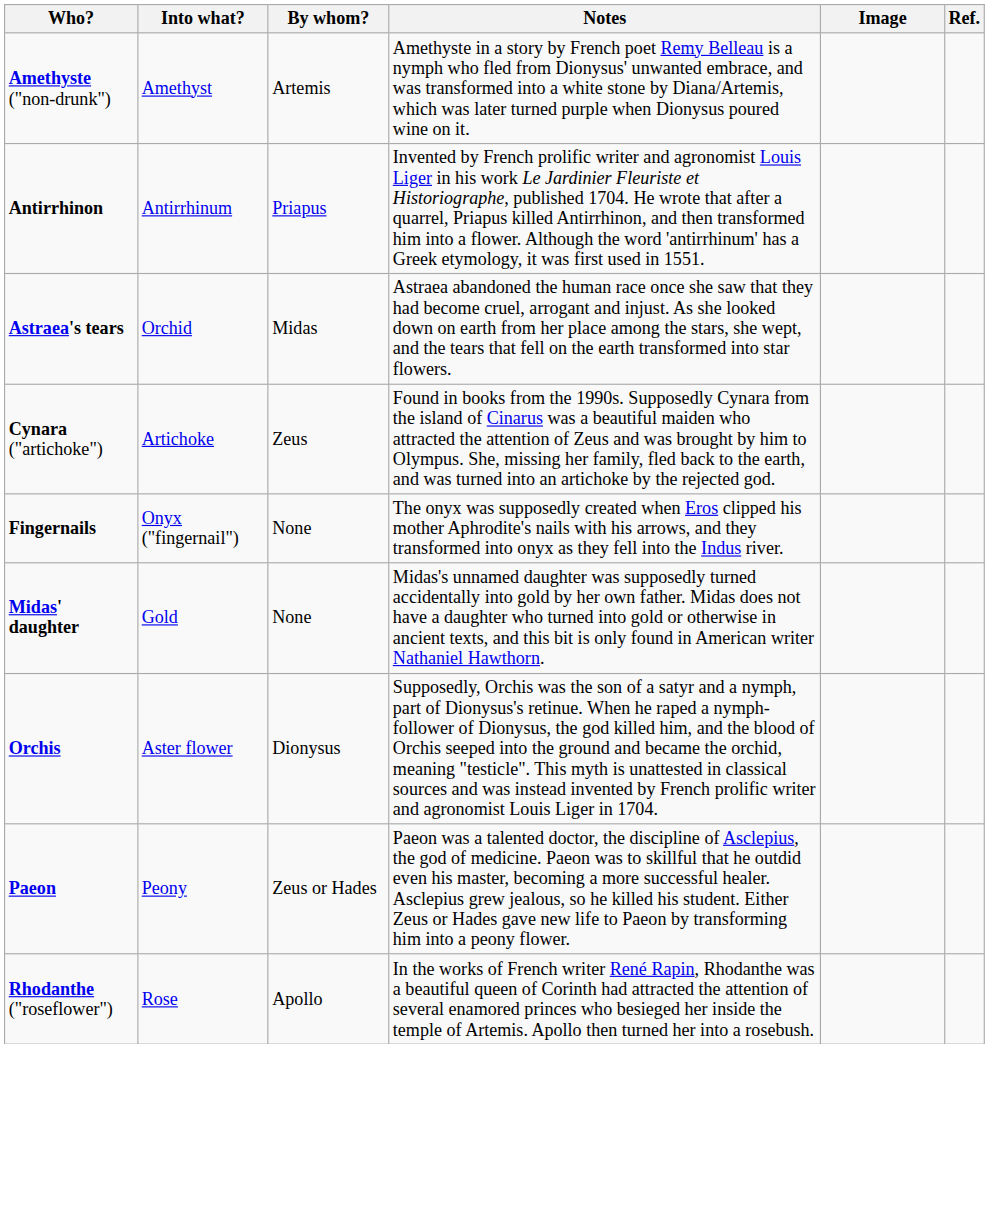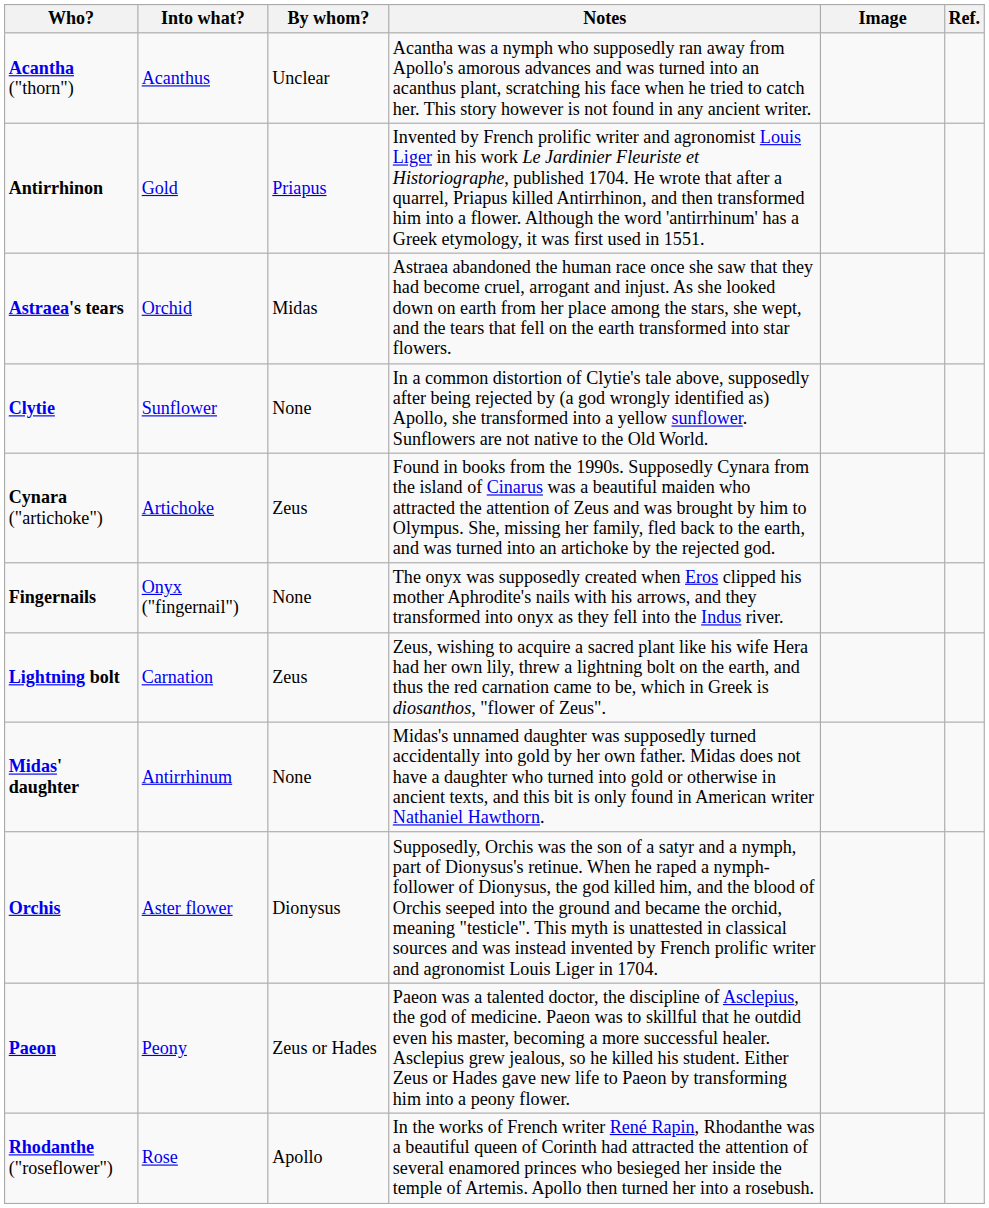+ row: Acantha ("thorn") | Acanthus | Unclear | Acantha was a nymph who supposedly ran away from Apollo's amorous advances and was turned into an acanthus plant, scratching his face when he tried to catch her. This story however is not found in any ancient writer.
- row: Amethyste ("non-drunk") | Amethyst | Artemis | Amethyste in a story by French poet Remy Belleau is a nymph who fled from Dionysus' unwanted embrace, and was transformed into a white stone by Diana/Artemis, which was later turned purple when Dionysus poured wine on it.
Antirrhinon | Into what?: Antirrhinum -> Gold
+ row: Clytie | Sunflower | None | In a common distortion of Clytie's tale above, supposedly after being rejected by (a god wrongly identified as) Apollo, she transformed into a yellow sunflower. Sunflowers are not native to the Old World.
+ row: Lightning bolt | Carnation | Zeus | Zeus, wishing to acquire a sacred plant like his wife Hera had her own lily, threw a lightning bolt on the earth, and thus the red carnation came to be, which in Greek is diosanthos, "flower of Zeus".
Midas' daughter | Into what?: Gold -> Antirrhinum
